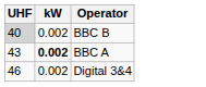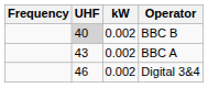+ column: Frequency
BBC A | kW: bold -> normal
